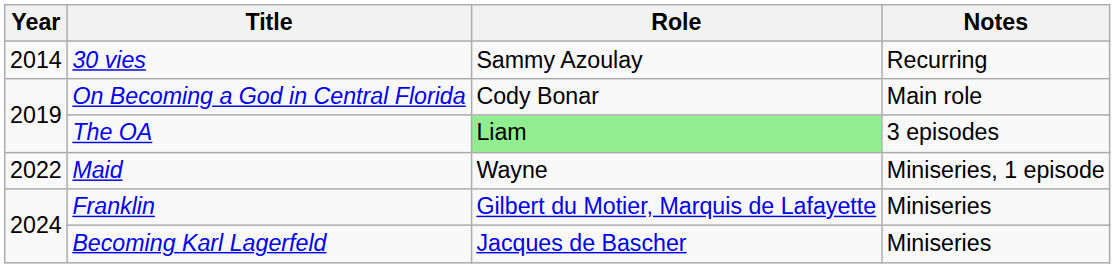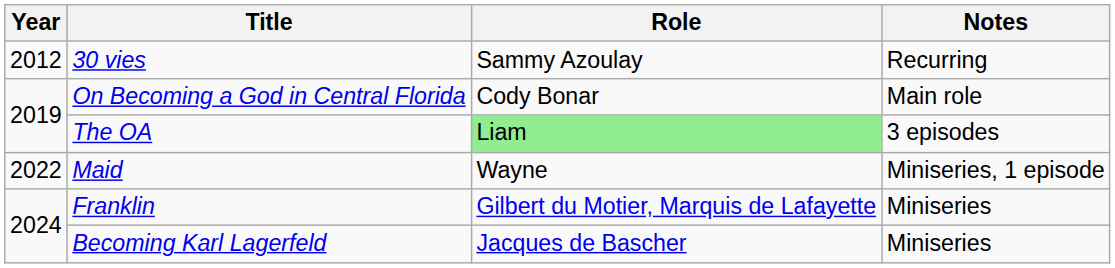30 vies | Year: 2014 -> 2012
